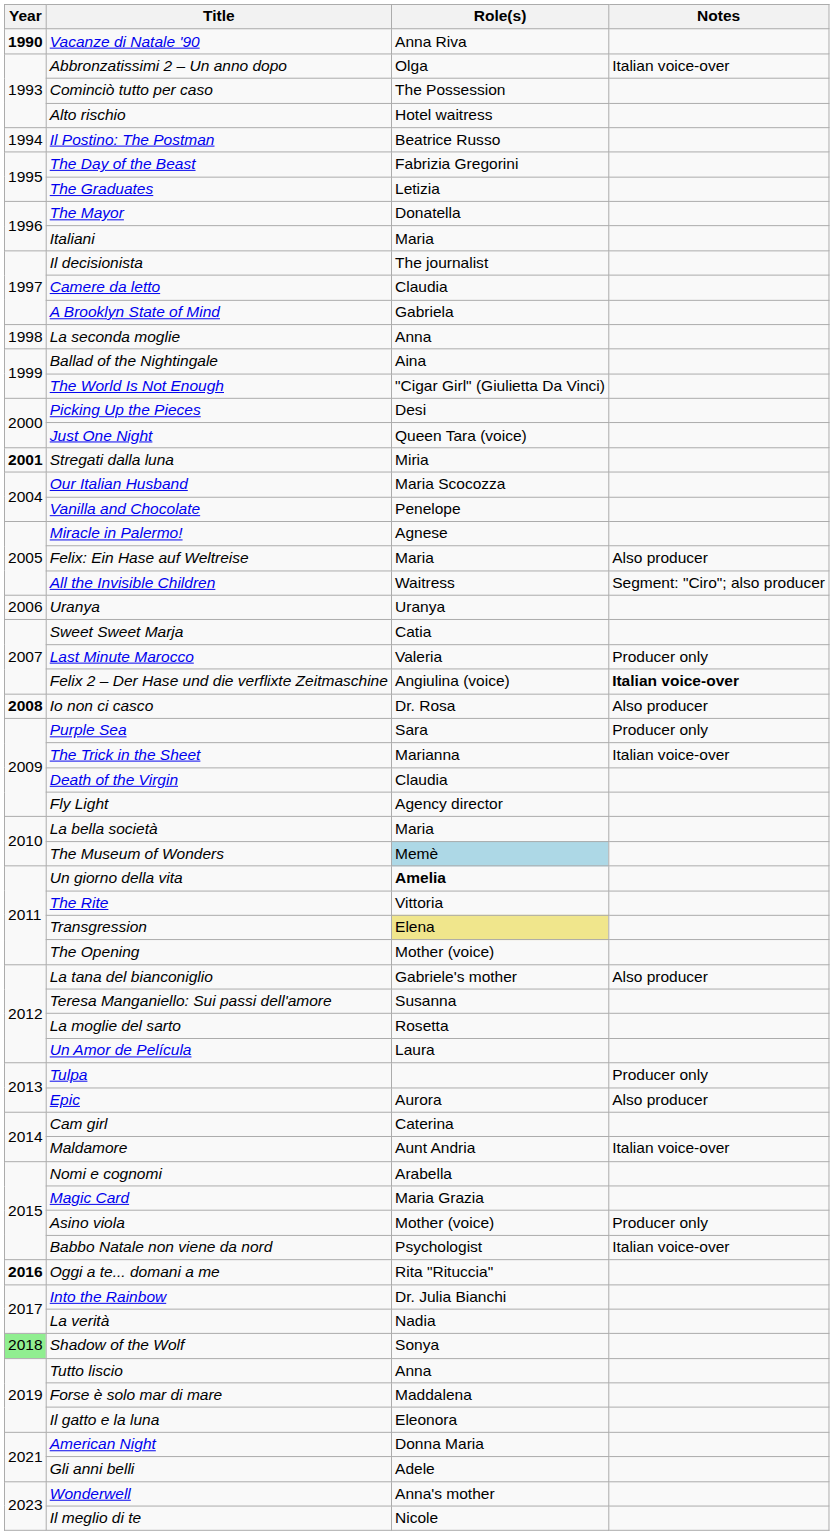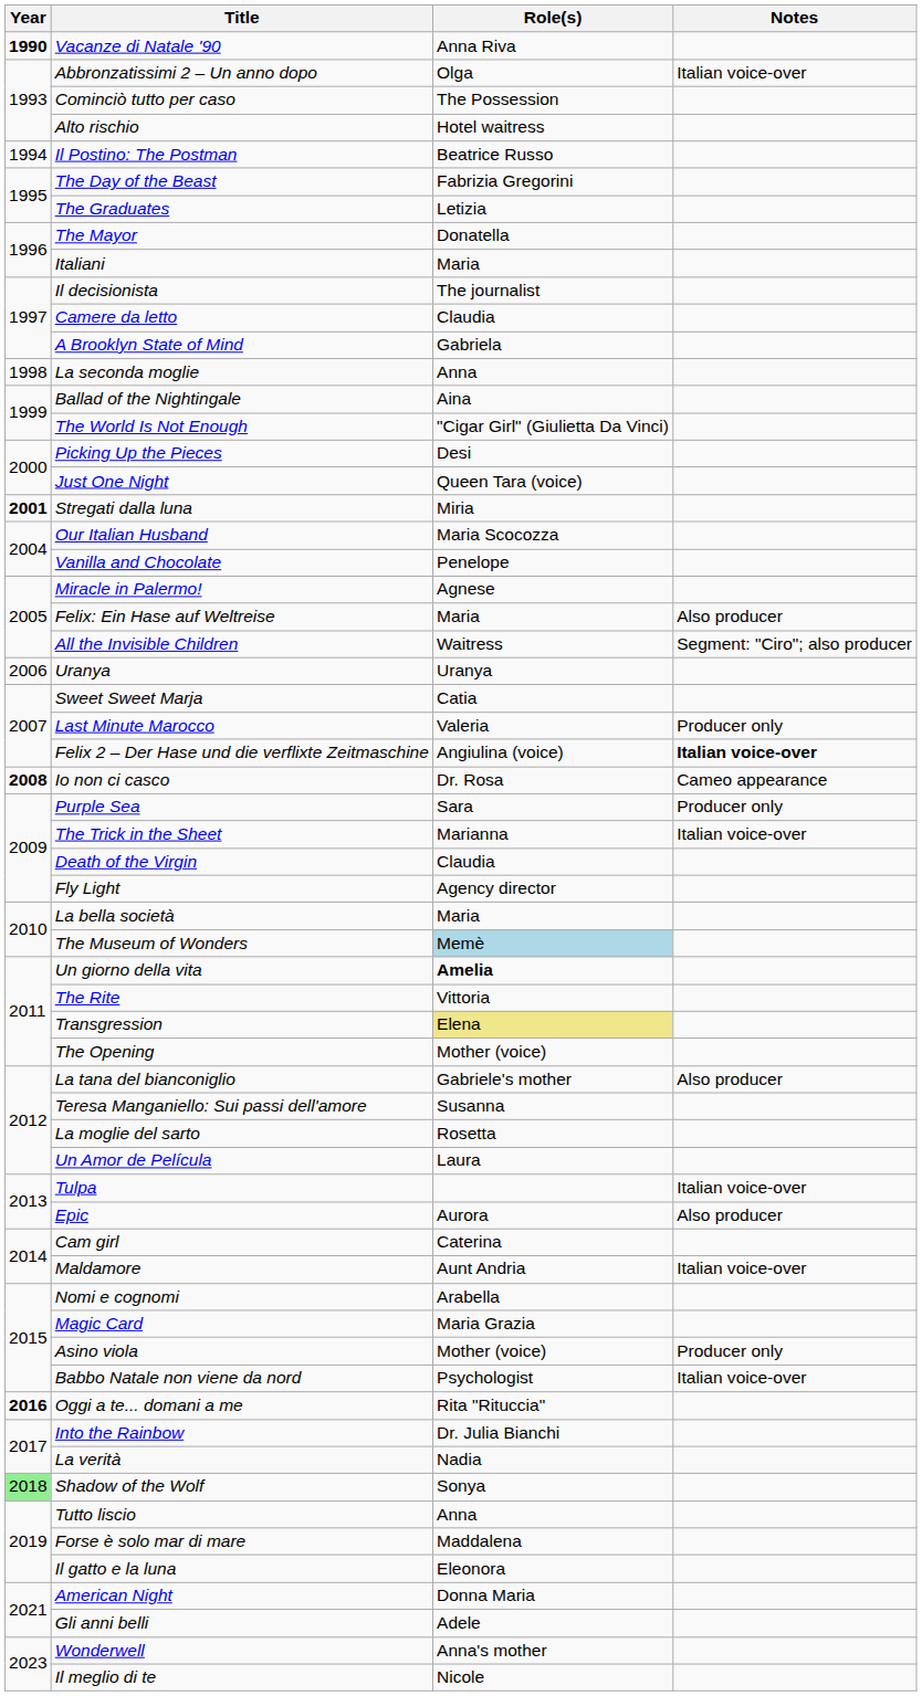Io non ci casco | Notes: Also producer -> Cameo appearance
Tulpa | Notes: Producer only -> Italian voice-over
